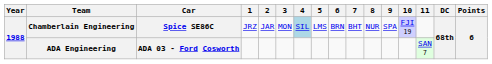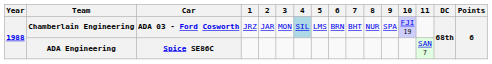Chamberlain Engineering | Car: Spice SE86C -> ADA 03 - Ford Cosworth
ADA Engineering | Car: ADA 03 - Ford Cosworth -> Spice SE86C
